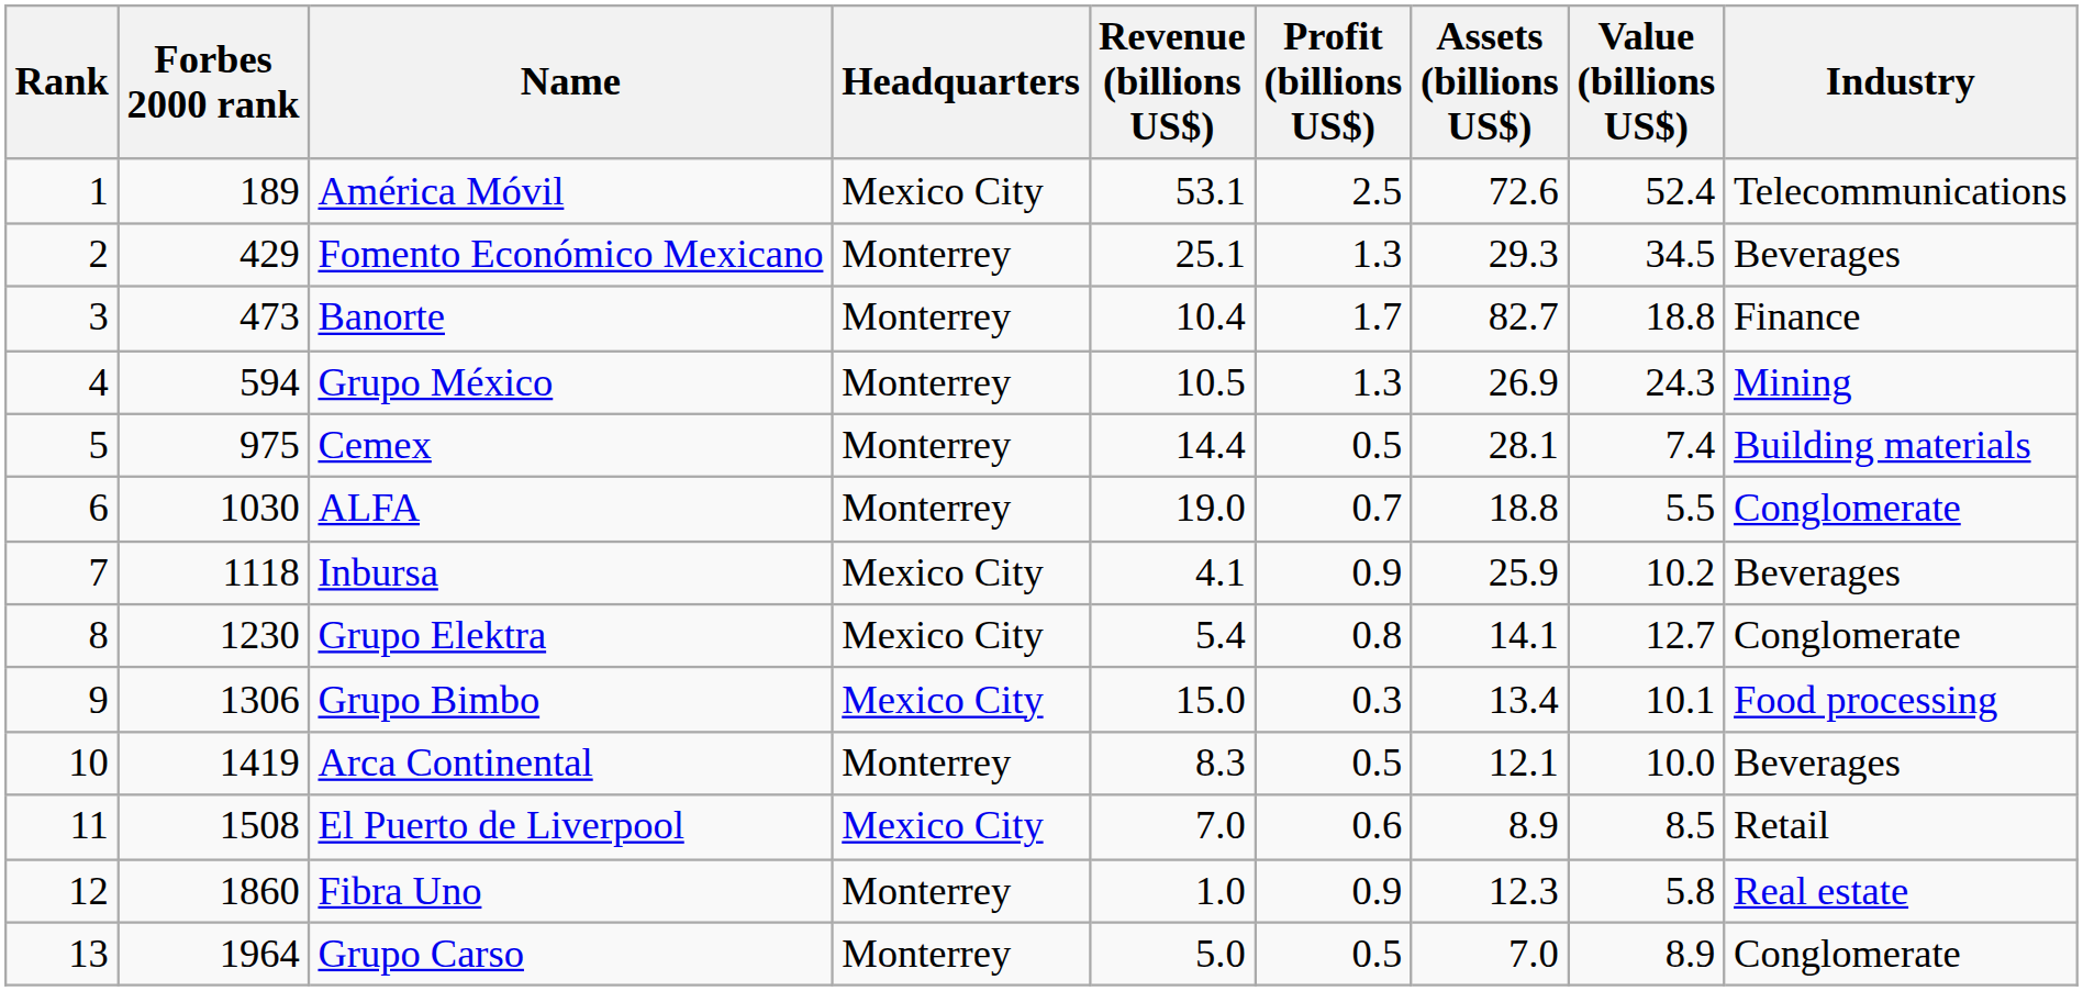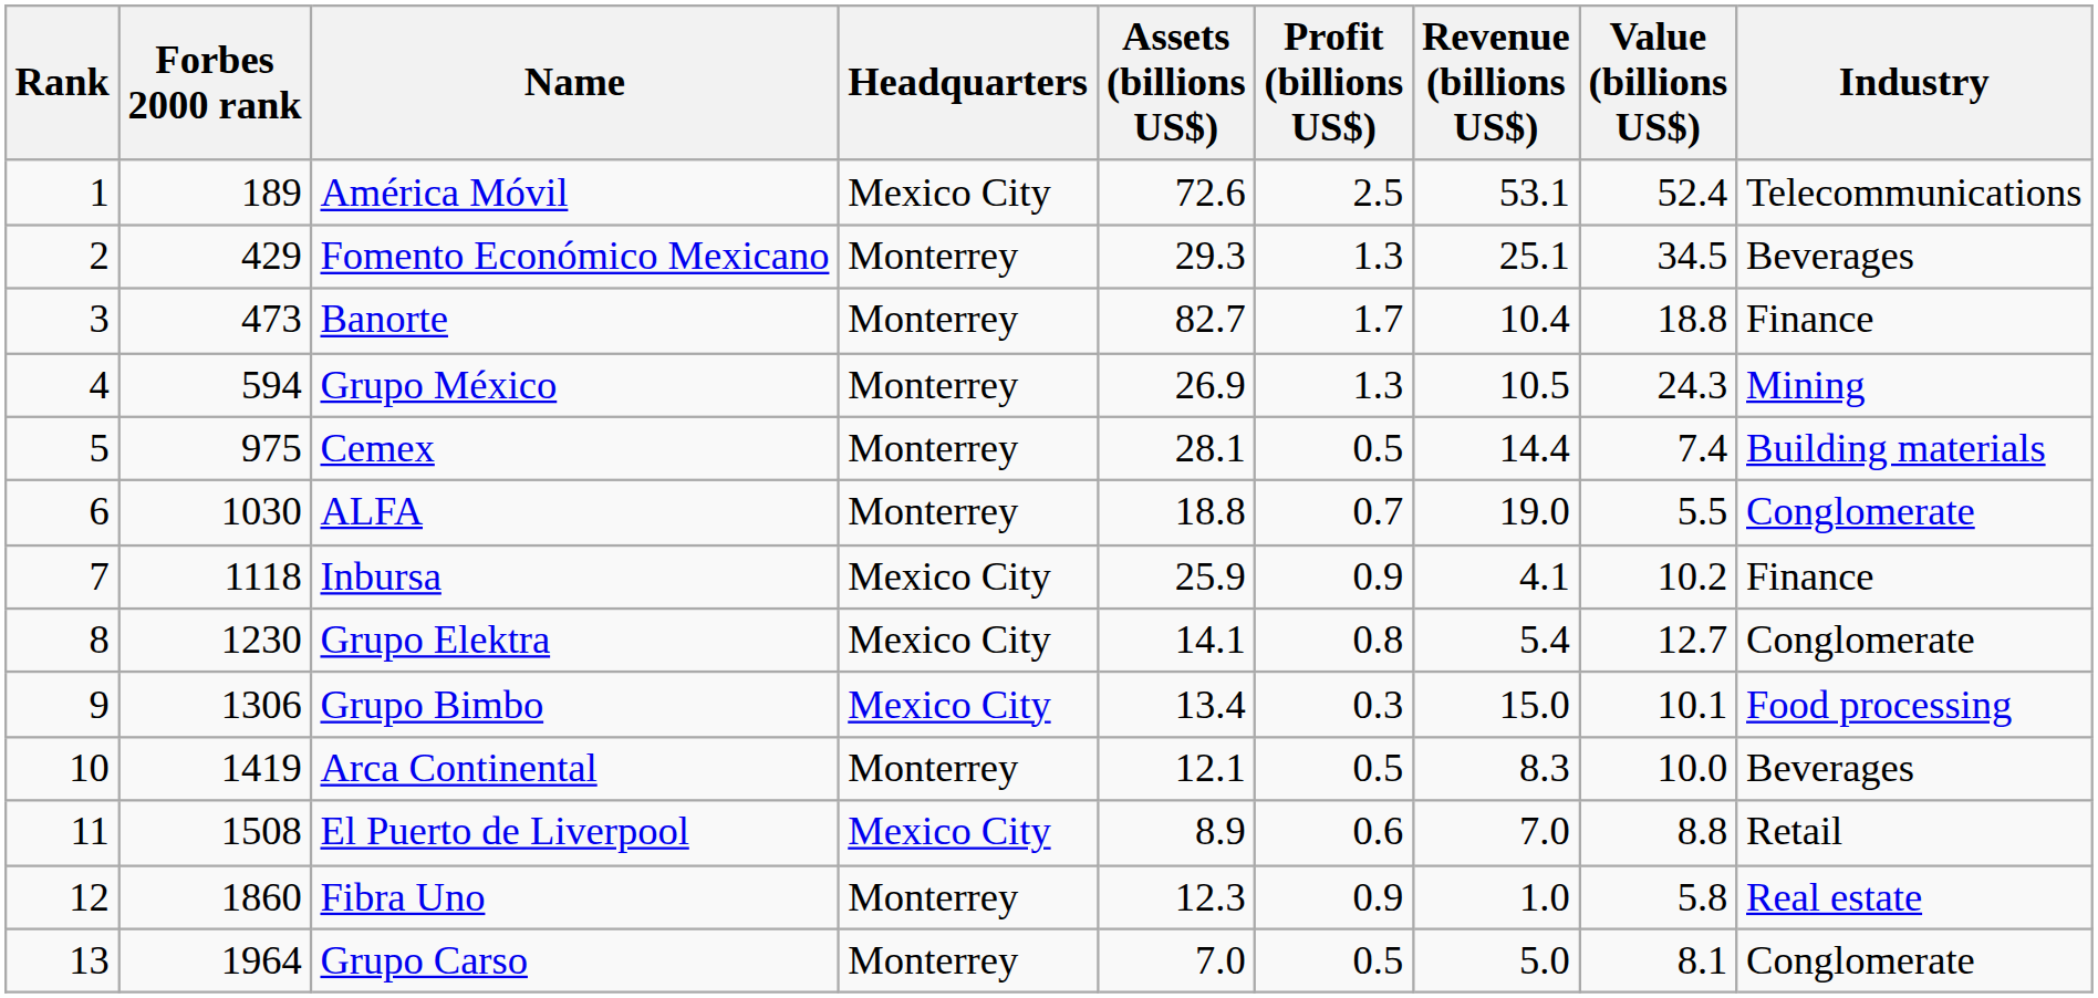columns swapped: Revenue (billions US$) <-> Assets (billions US$)
Inbursa | Industry: Beverages -> Finance
El Puerto de Liverpool | Value (billions US$): 8.5 -> 8.8
Grupo Carso | Value (billions US$): 8.9 -> 8.1
